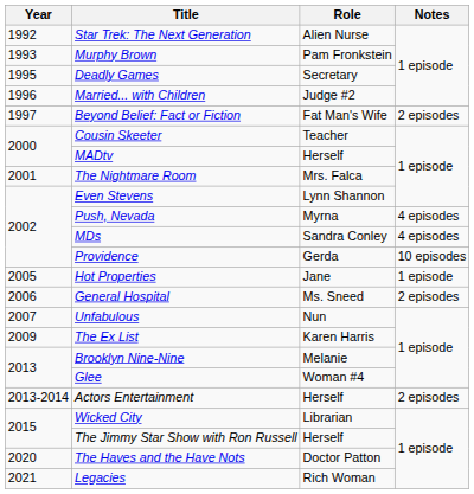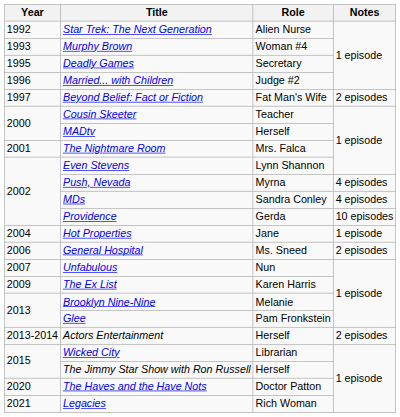Murphy Brown | Role: Pam Fronkstein -> Woman #4
Hot Properties | Year: 2005 -> 2004
Glee | Role: Woman #4 -> Pam Fronkstein
